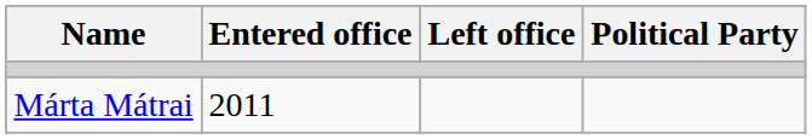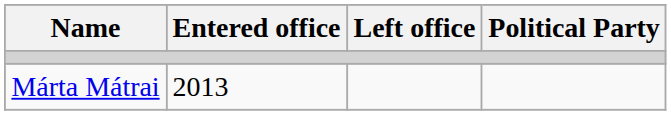Márta Mátrai | Entered office: 2011 -> 2013
